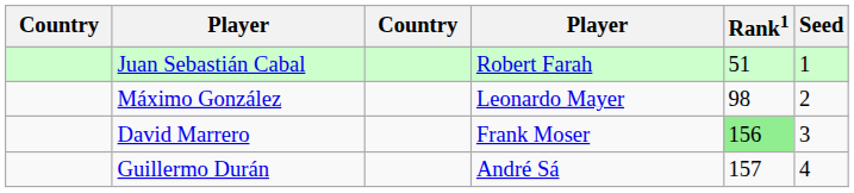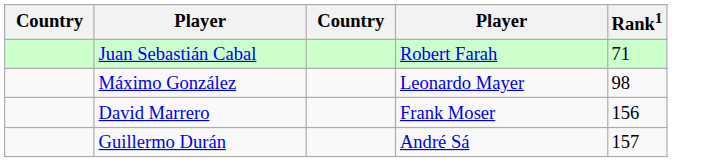- column: Seed | 1 | 2 | 3 | 4
Juan Sebastián Cabal | Rank1: 51 -> 71
David Marrero | Rank1: lightgreen background -> no background
